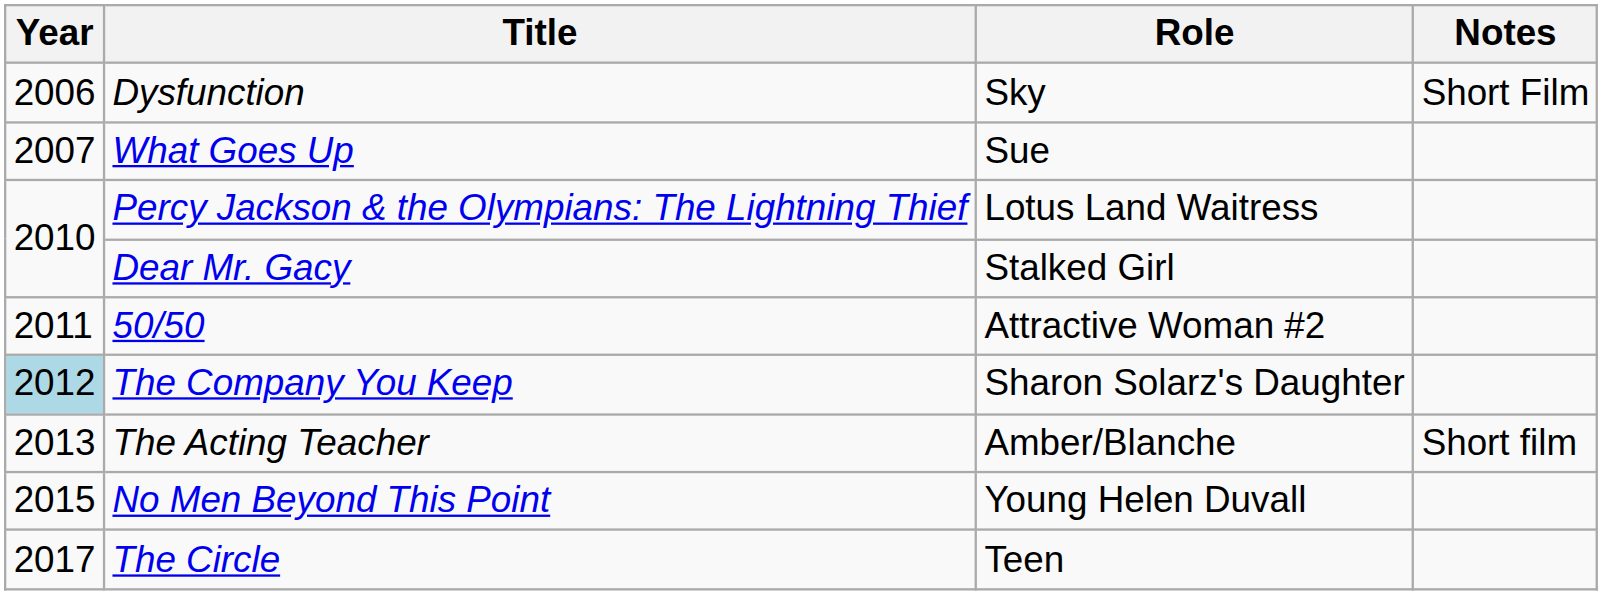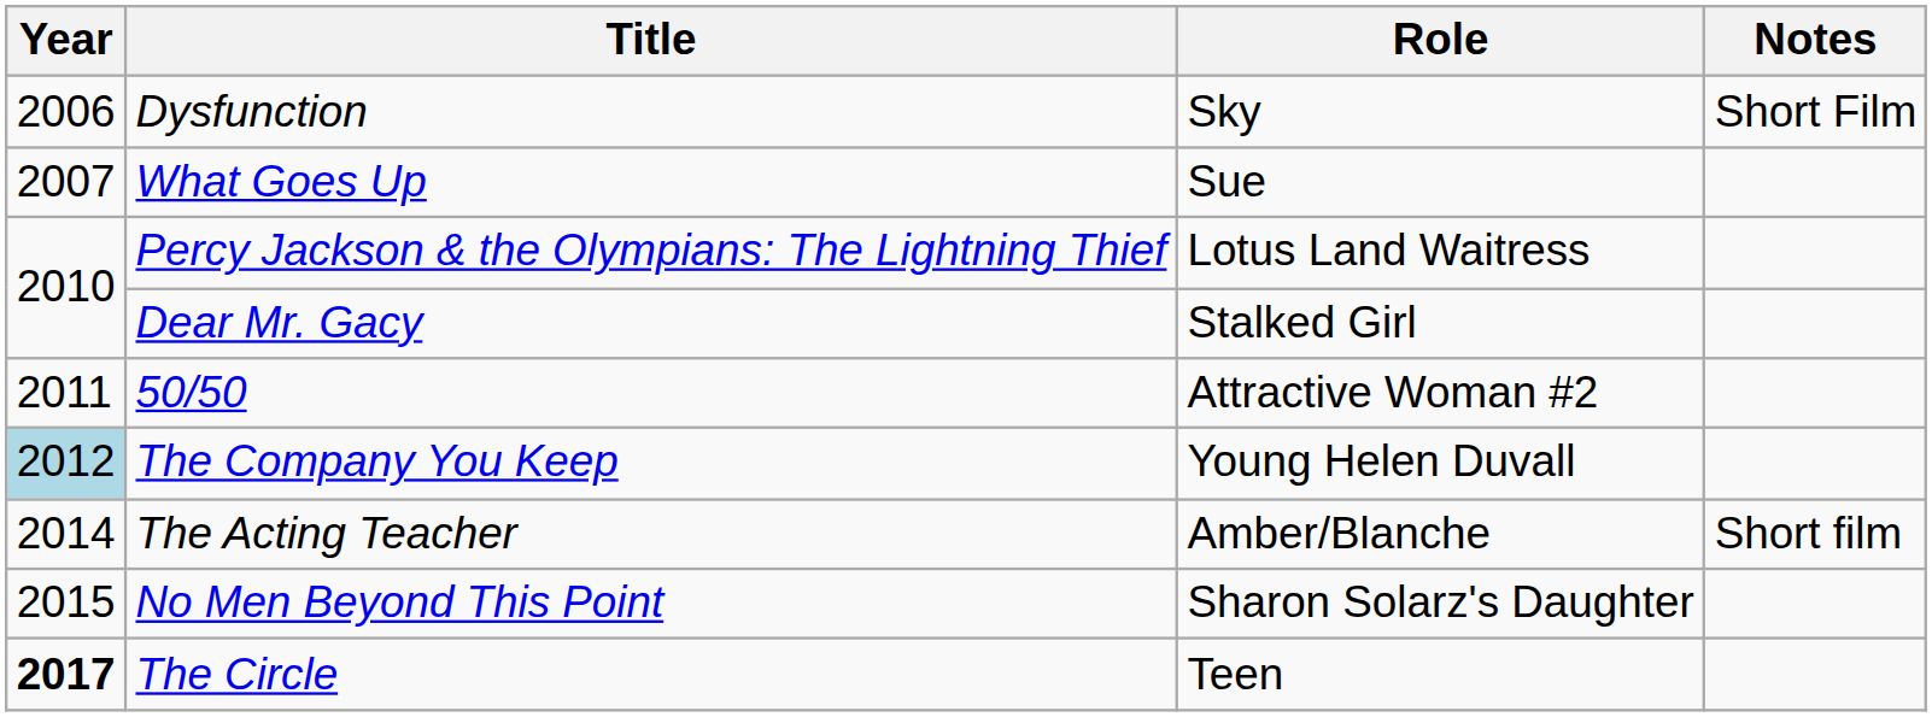The Company You Keep | Role: Sharon Solarz's Daughter -> Young Helen Duvall
The Acting Teacher | Year: 2013 -> 2014
No Men Beyond This Point | Role: Young Helen Duvall -> Sharon Solarz's Daughter
The Circle | Year: normal -> bold
